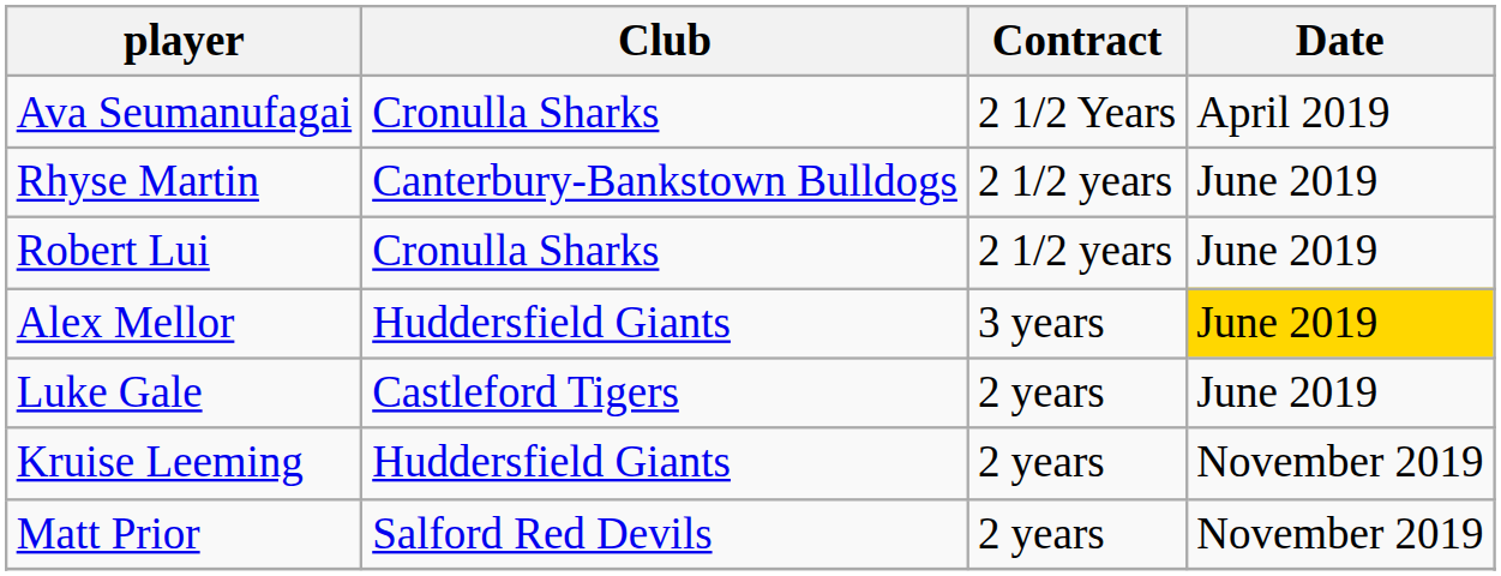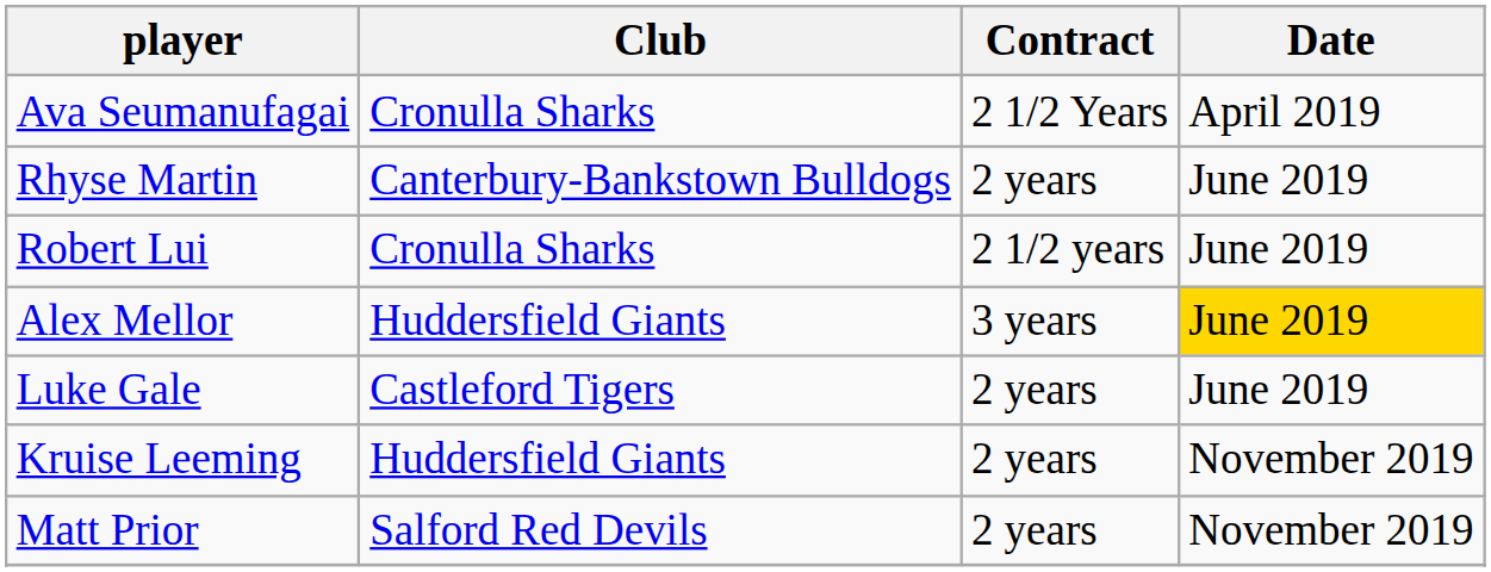Rhyse Martin | Contract: 2 1/2 years -> 2 years
